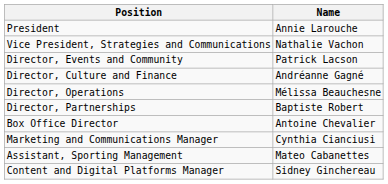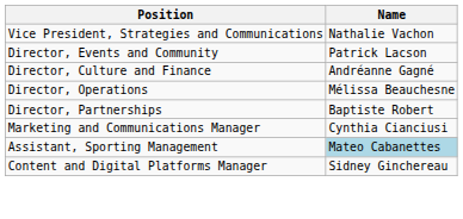- row: President | Annie Larouche
- row: Box Office Director | Antoine Chevalier
Assistant, Sporting Management | Name: no background -> lightblue background
